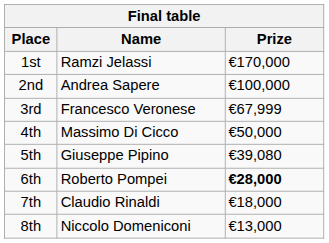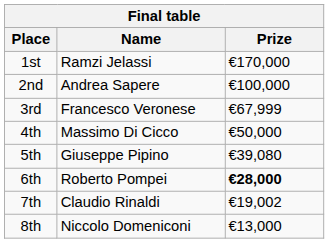7th | Prize: €18,000 -> €19,002
